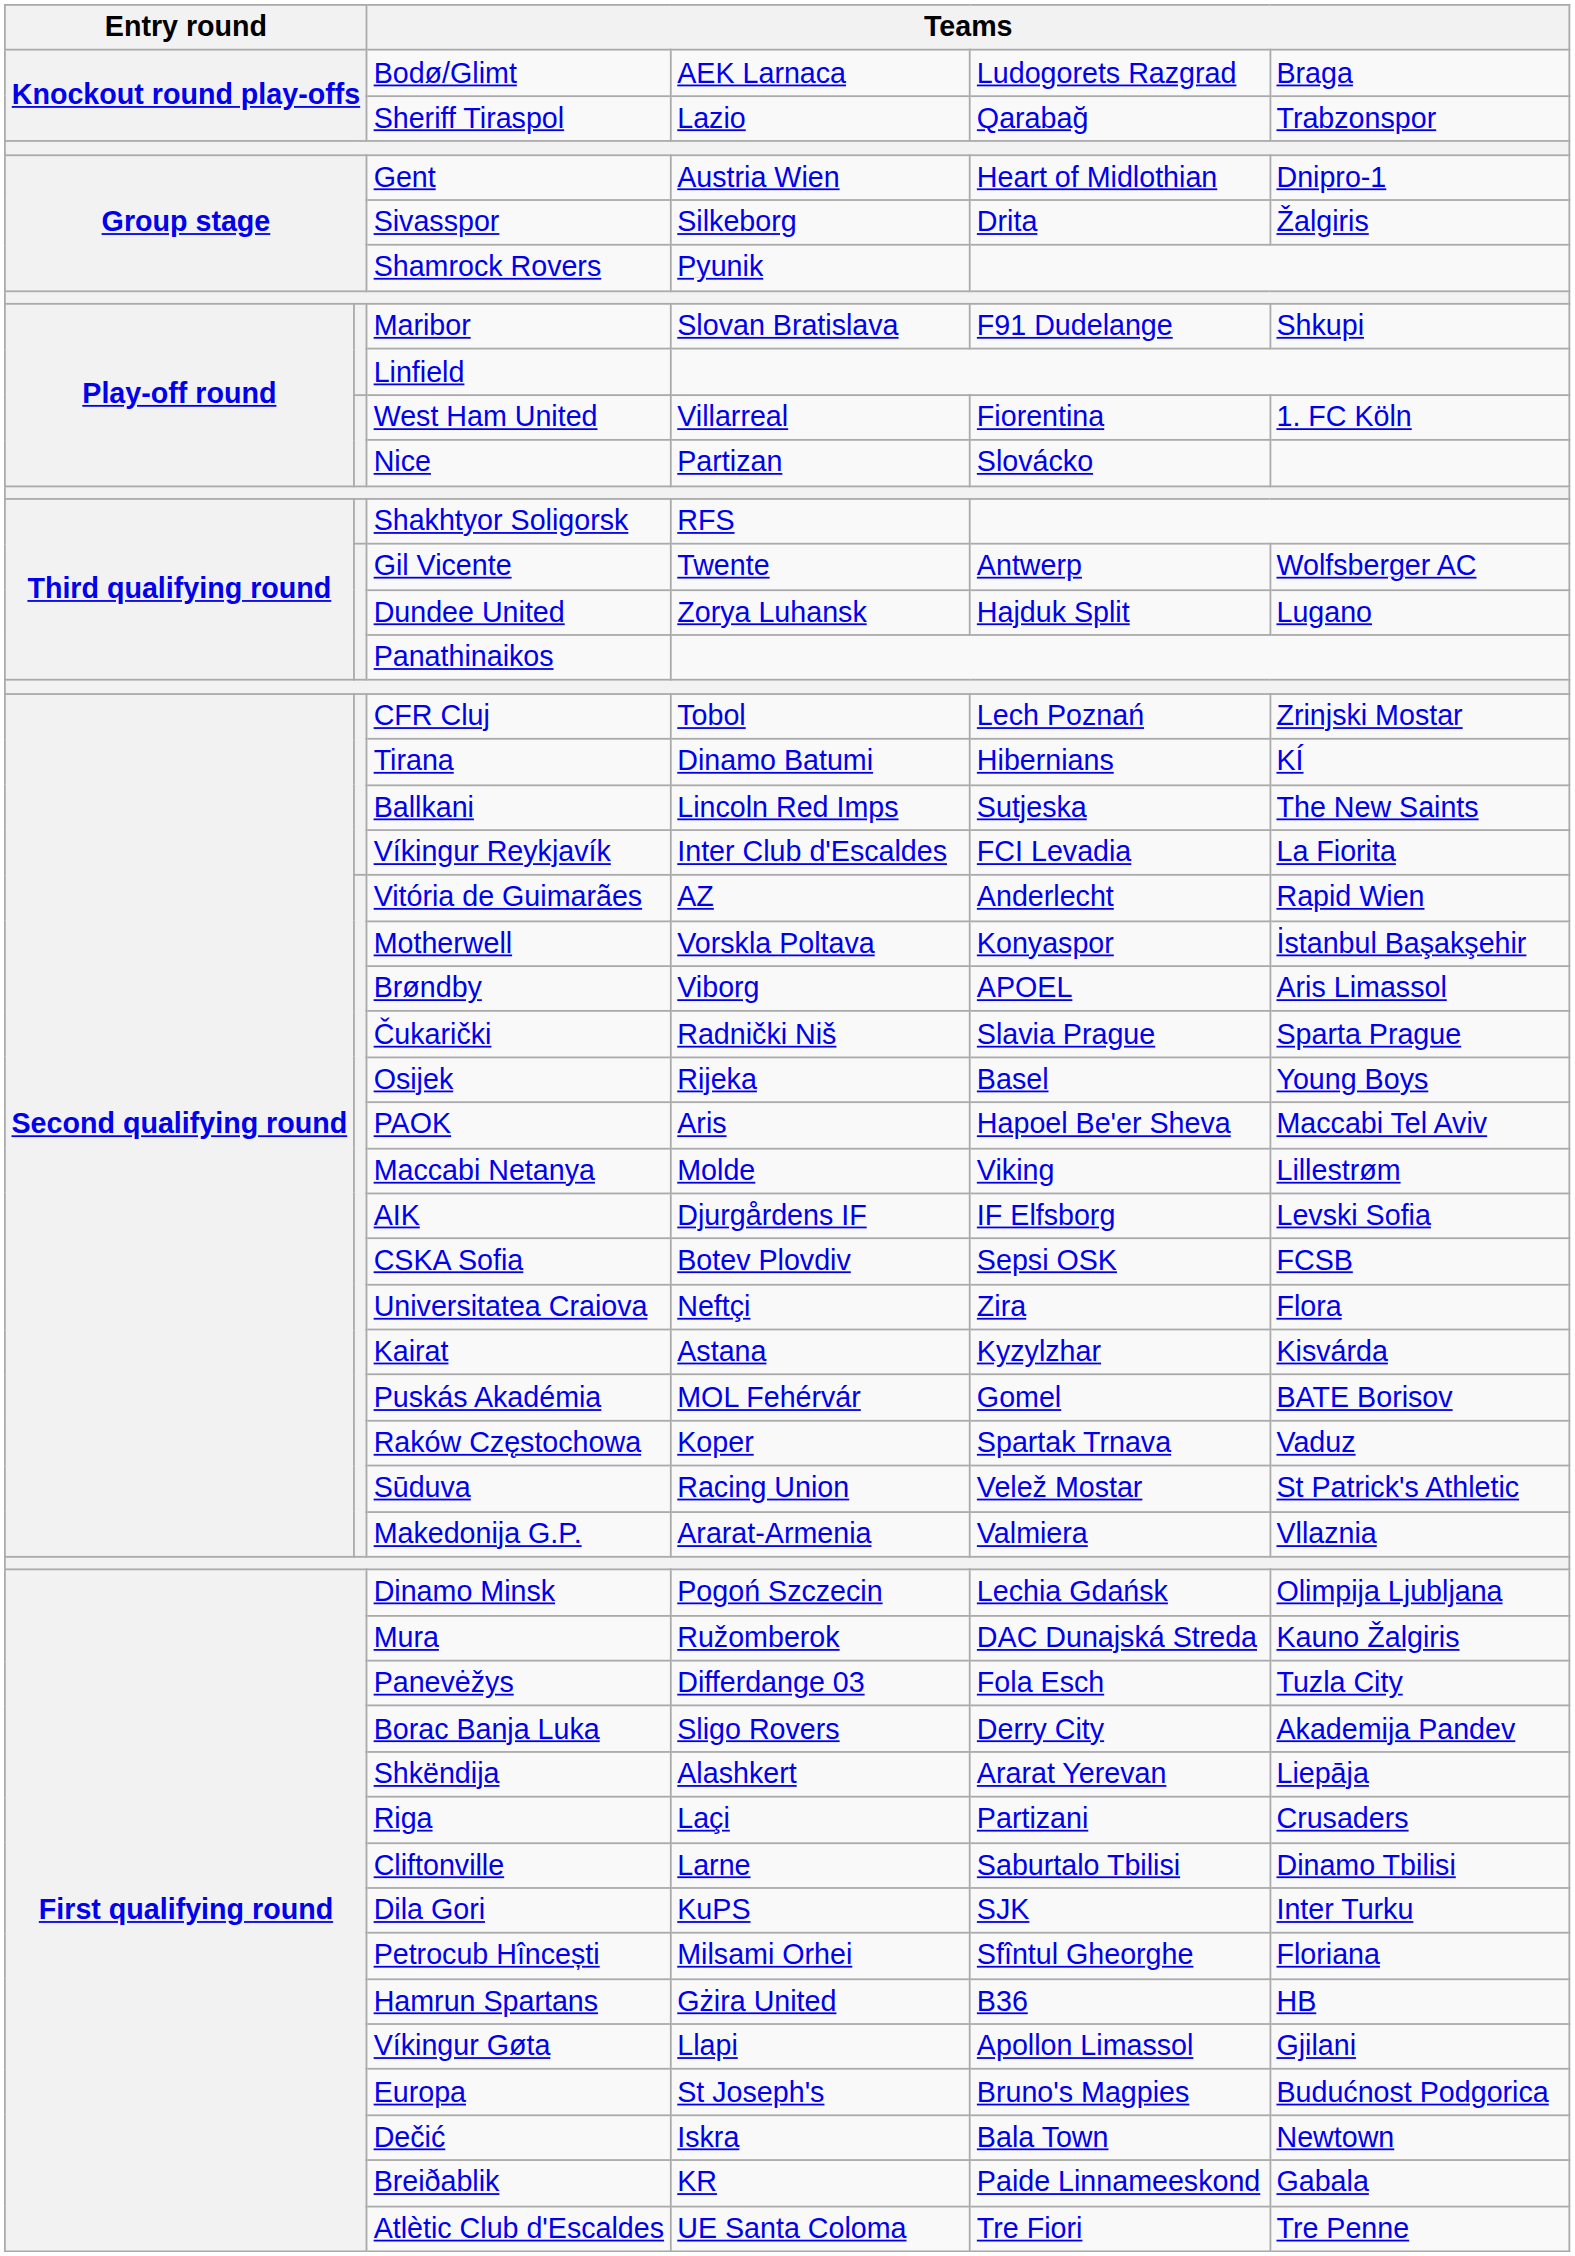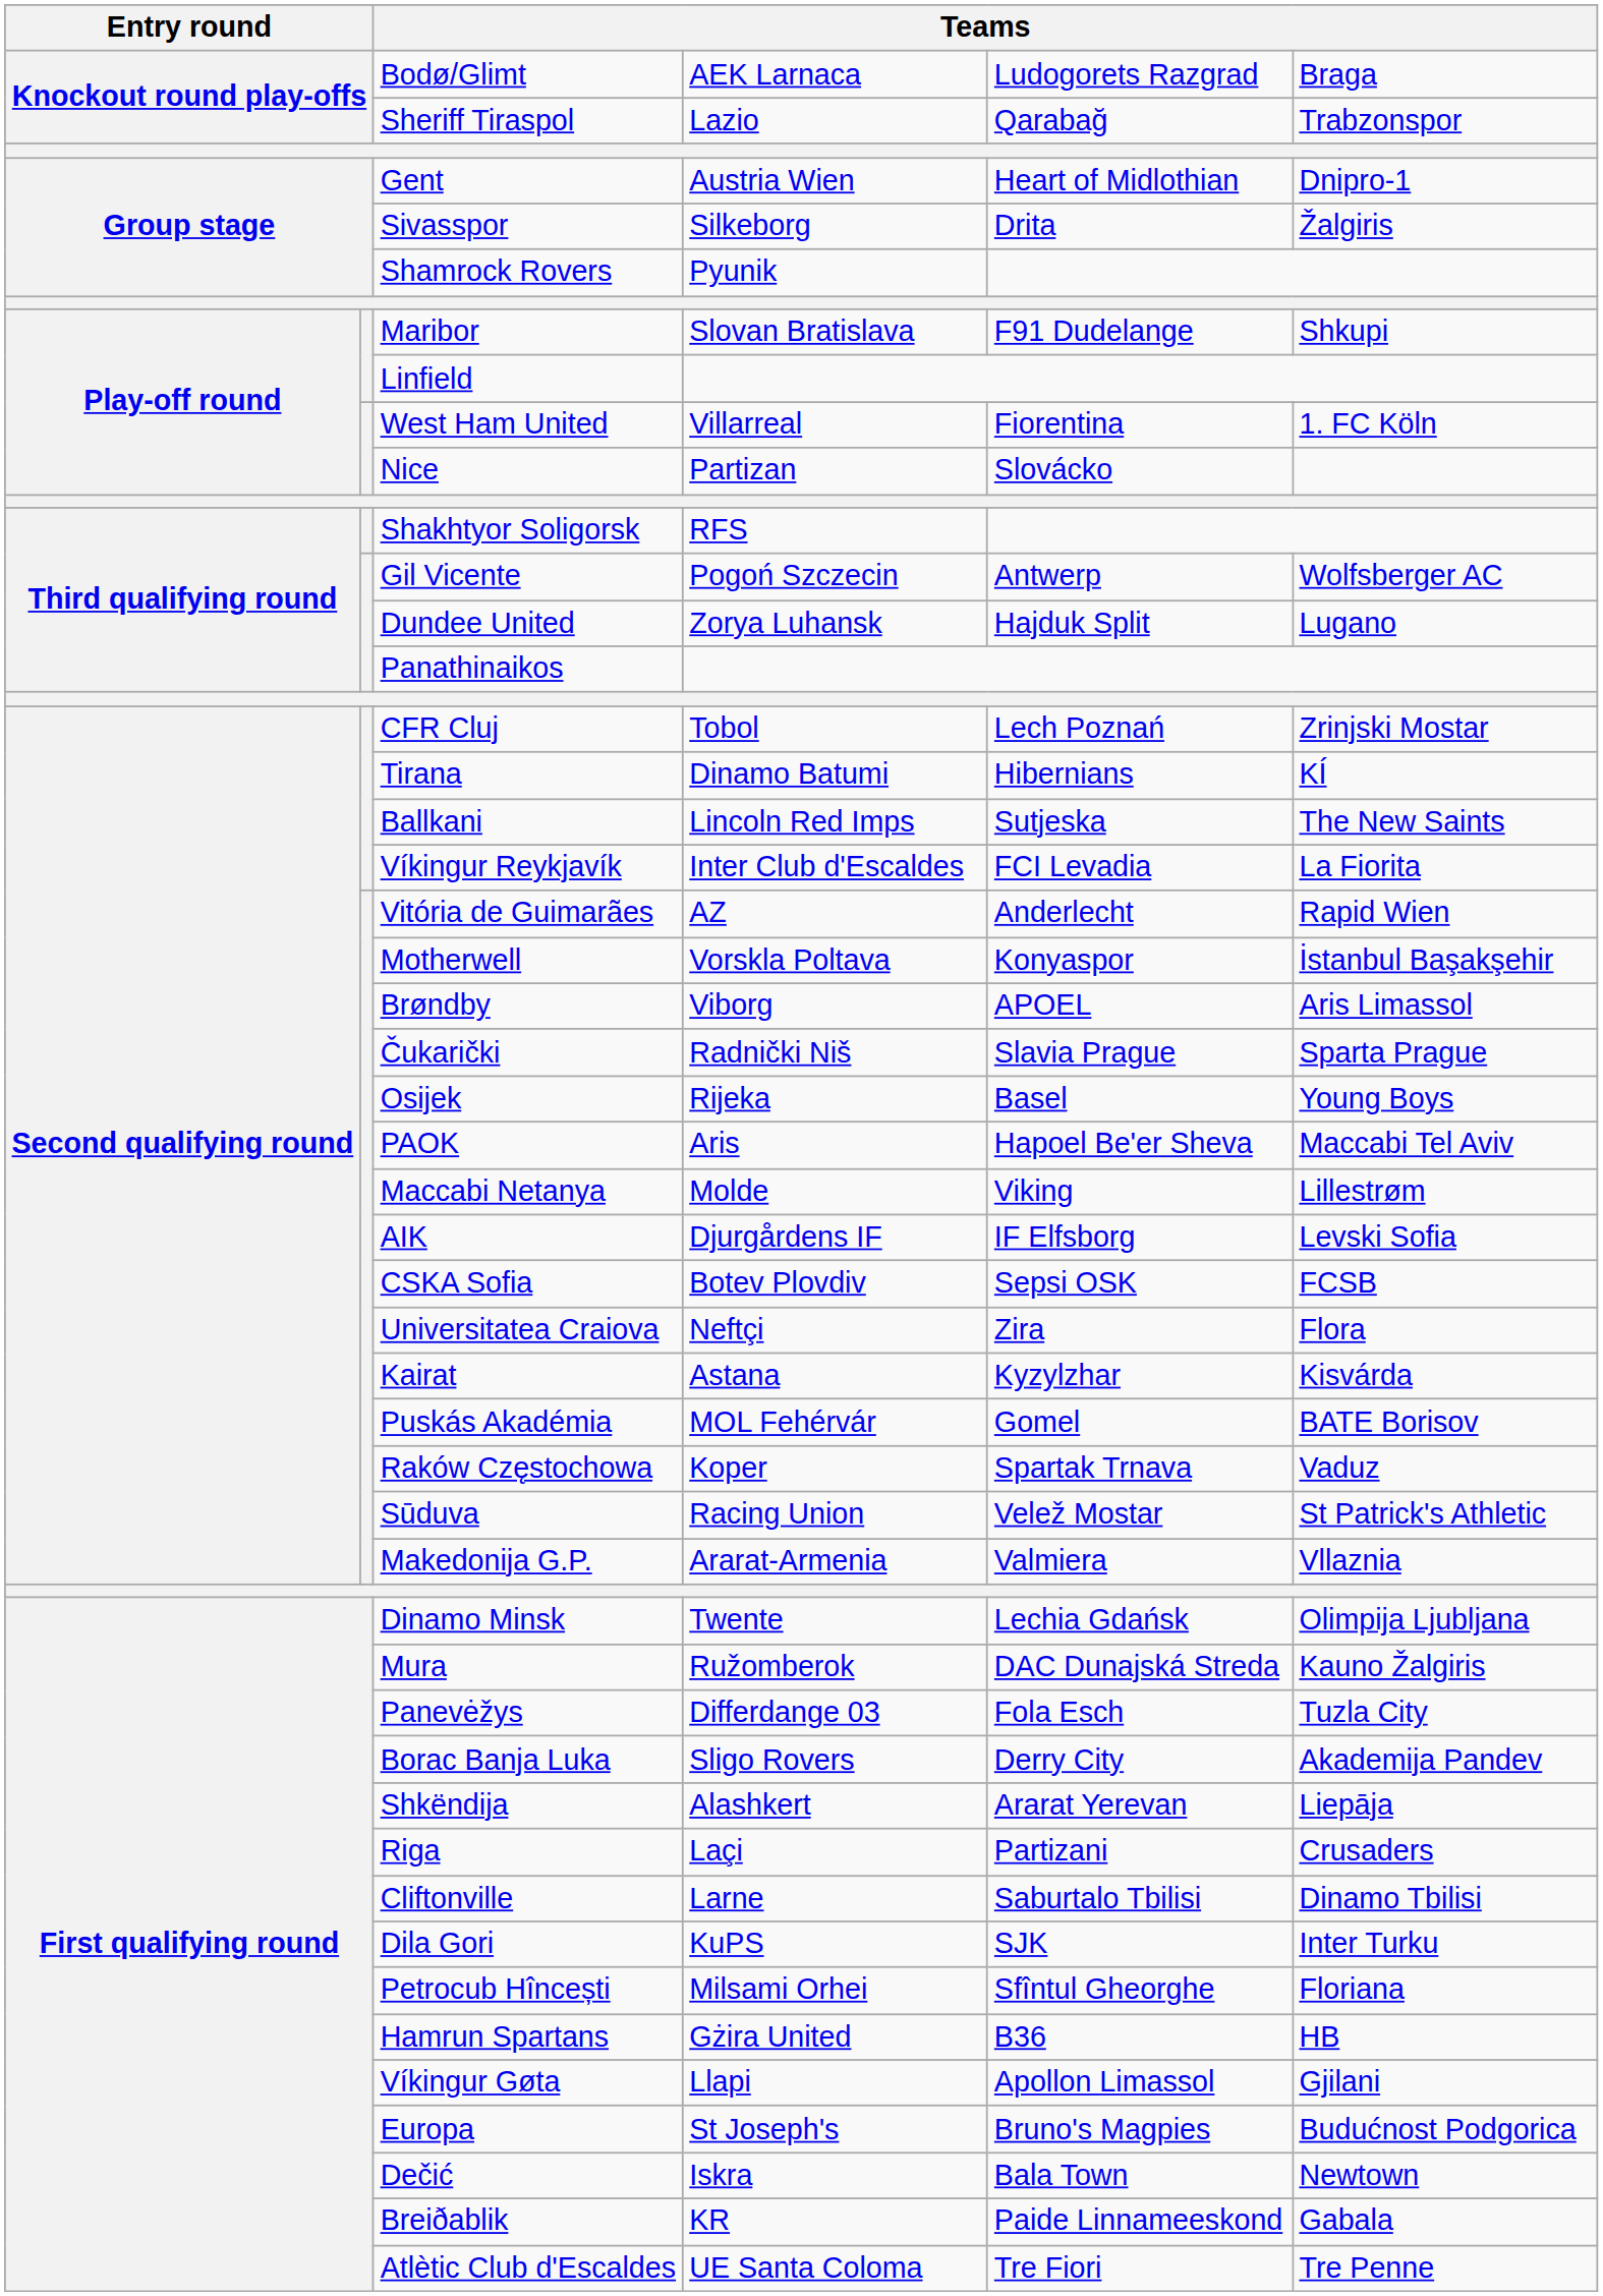Gil Vicente | column 4: Twente -> Pogoń Szczecin
Dinamo Minsk | column 4: Pogoń Szczecin -> Twente
